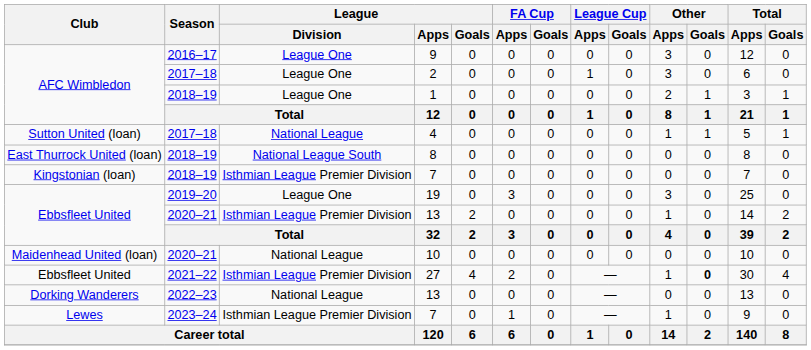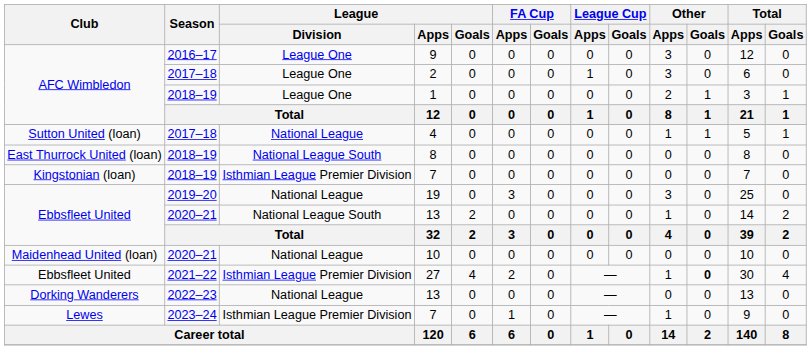19 | League / Division: League One -> National League
Ebbsfleet United / 13 | League / Division: Isthmian League Premier Division -> National League South
